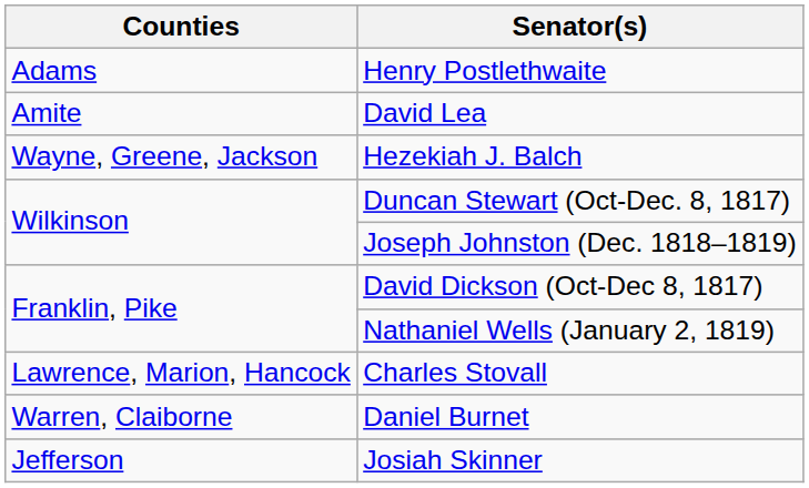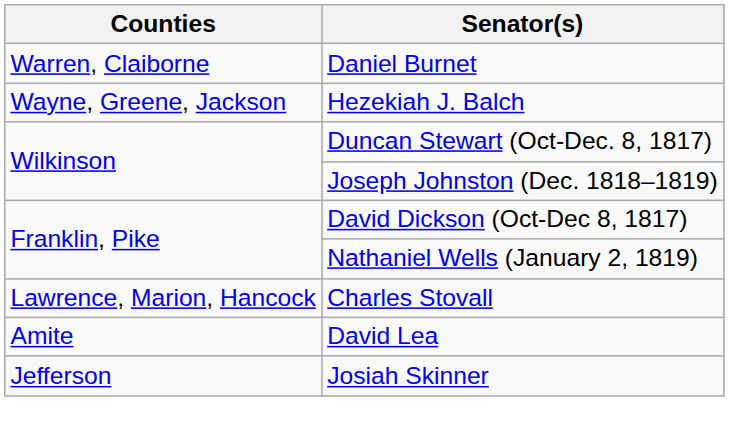- row: Adams | Henry Postlethwaite
rows swapped: David Lea <-> Daniel Burnet
